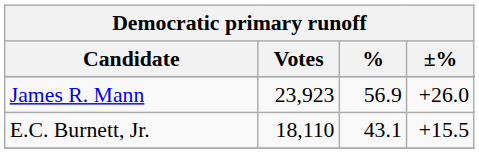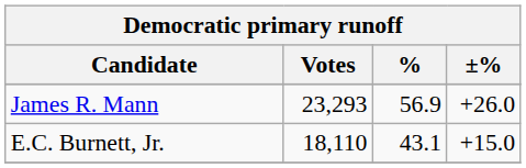James R. Mann | Votes: 23,923 -> 23,293
E.C. Burnett, Jr. | ±%: +15.5 -> +15.0
